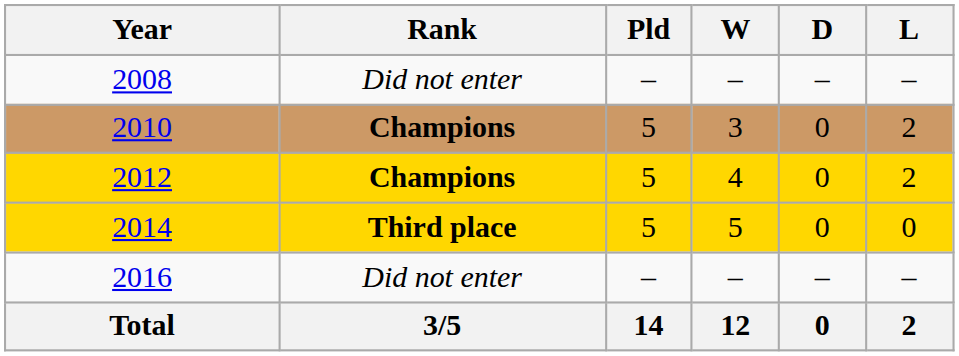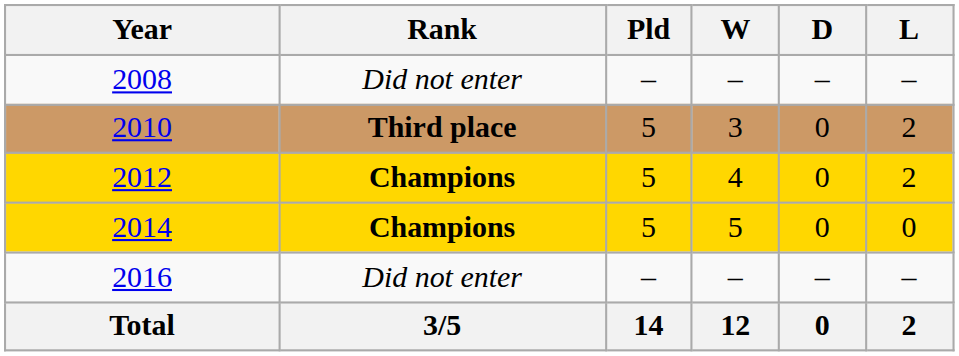2010 | Rank: Champions -> Third place
2014 | Rank: Third place -> Champions
